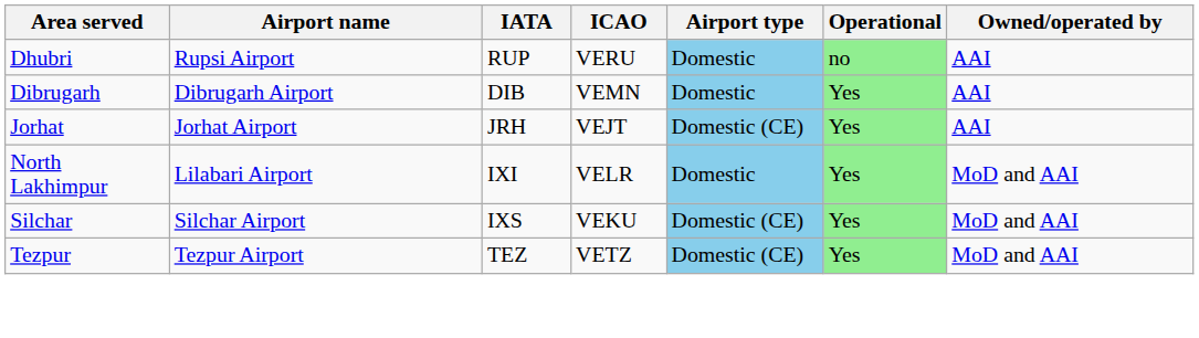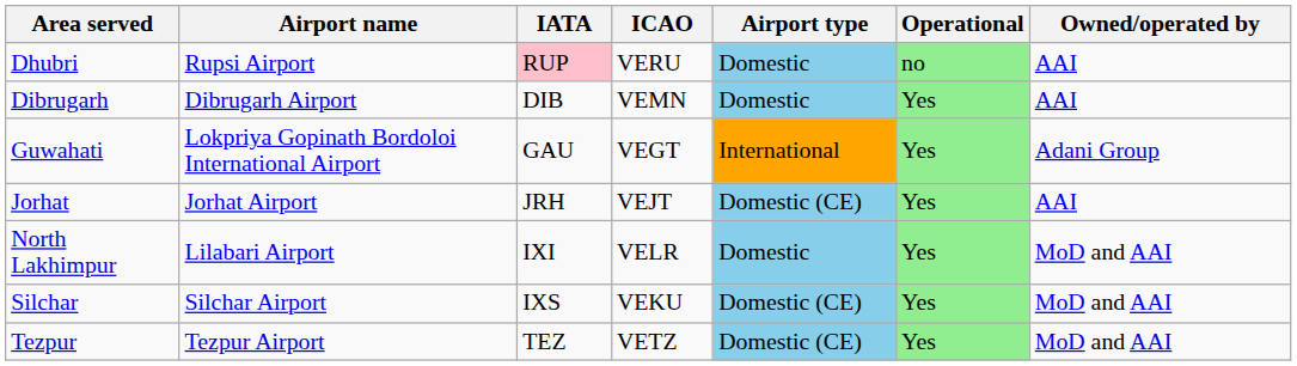Dhubri | IATA: no background -> pink background
+ row: Guwahati | Lokpriya Gopinath Bordoloi International Airport | GAU | VEGT | International | Yes | Adani Group
